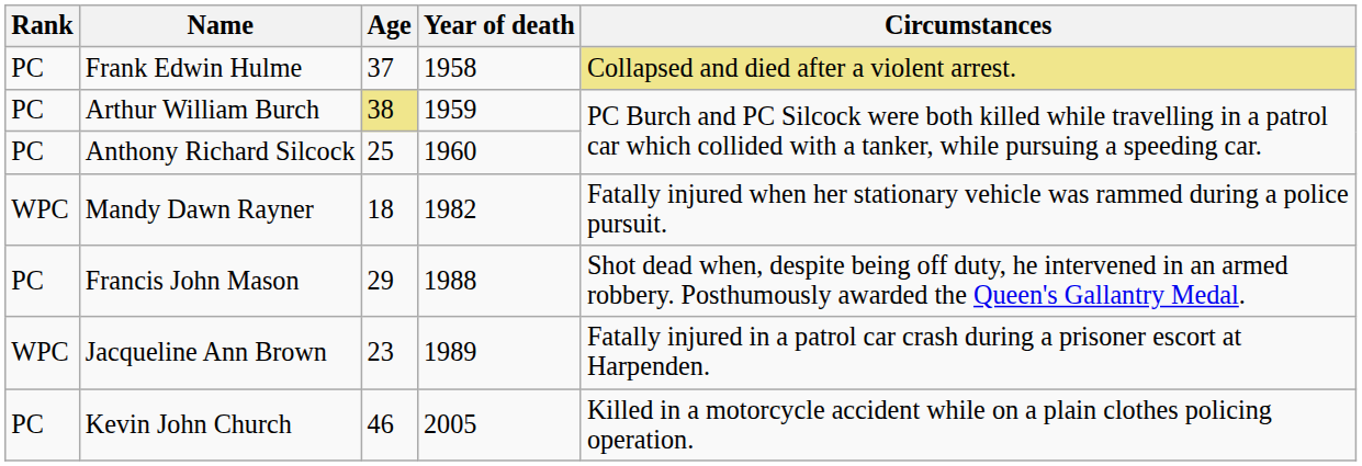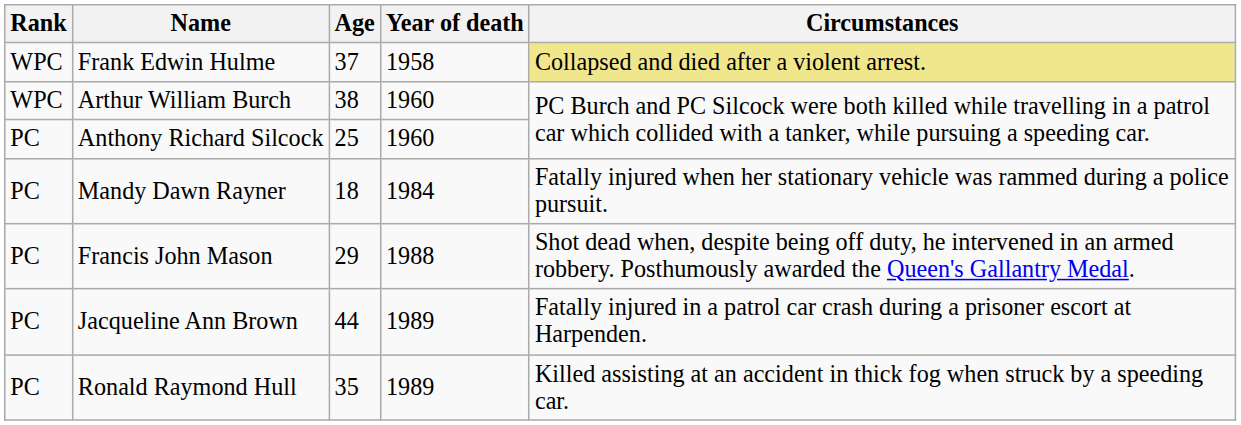Frank Edwin Hulme | Rank: PC -> WPC
Arthur William Burch | Rank: PC -> WPC
Arthur William Burch | Age: khaki background -> no background
Arthur William Burch | Year of death: 1959 -> 1960
Mandy Dawn Rayner | Rank: WPC -> PC
Mandy Dawn Rayner | Year of death: 1982 -> 1984
Jacqueline Ann Brown | Rank: WPC -> PC
Jacqueline Ann Brown | Age: 23 -> 44
+ row: PC | Ronald Raymond Hull | 35 | 1989 | Killed assisting at an accident in thick fog when struck by a speeding car.
- row: PC | Kevin John Church | 46 | 2005 | Killed in a motorcycle accident while on a plain clothes policing operation.
